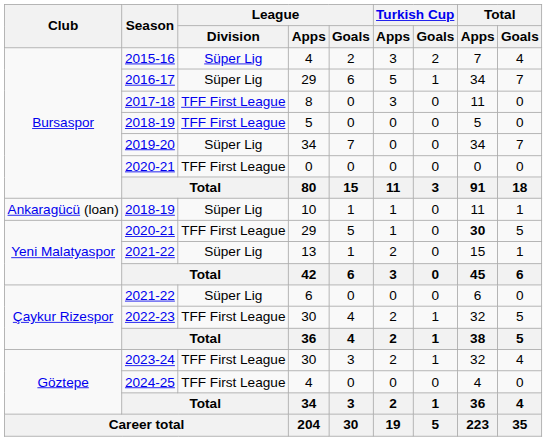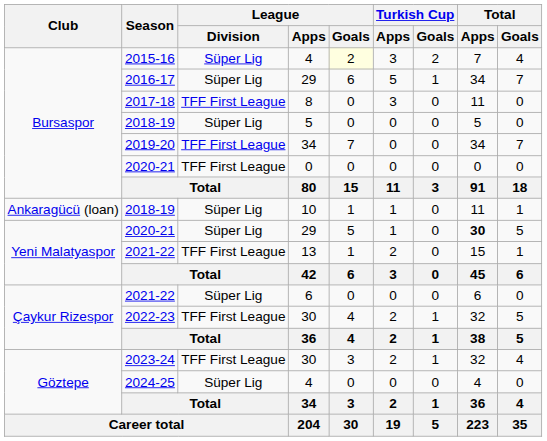2015-16 | League / Goals: no background -> lightyellow background
2018-19 / 5 | League / Division: TFF First League -> Süper Lig
2019-20 | League / Division: Süper Lig -> TFF First League
2020-21 / 29 | League / Division: TFF First League -> Süper Lig
2021-22 / 13 | League / Division: Süper Lig -> TFF First League
2024-25 | League / Division: TFF First League -> Süper Lig
